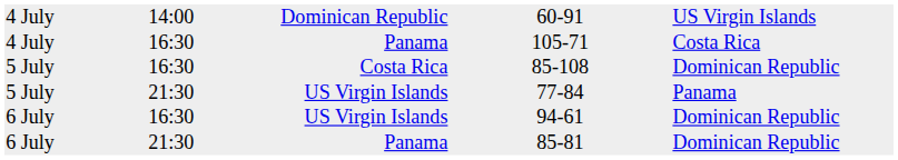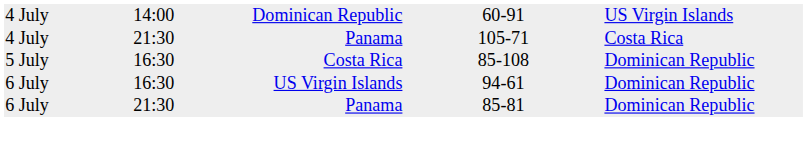4 July / Panama | column 2: 16:30 -> 21:30
- row: 5 July | 21:30 | US Virgin Islands | 77-84 | Panama
